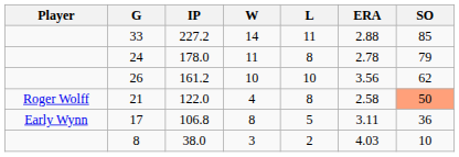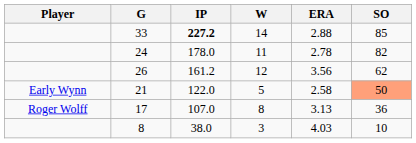- column: L | 11 | 8 | 10 | 8 | 5 | 2
33 | IP: normal -> bold
24 | SO: 79 -> 82
26 | W: 10 -> 12
21 | Player: Roger Wolff -> Early Wynn
21 | W: 4 -> 5
17 | Player: Early Wynn -> Roger Wolff
17 | IP: 106.8 -> 107.0
17 | ERA: 3.11 -> 3.13
